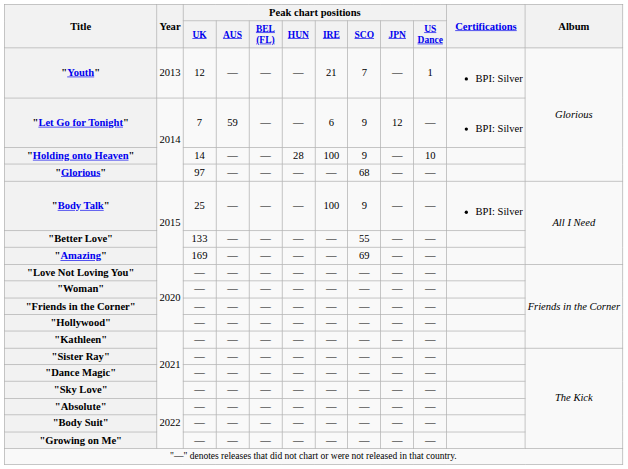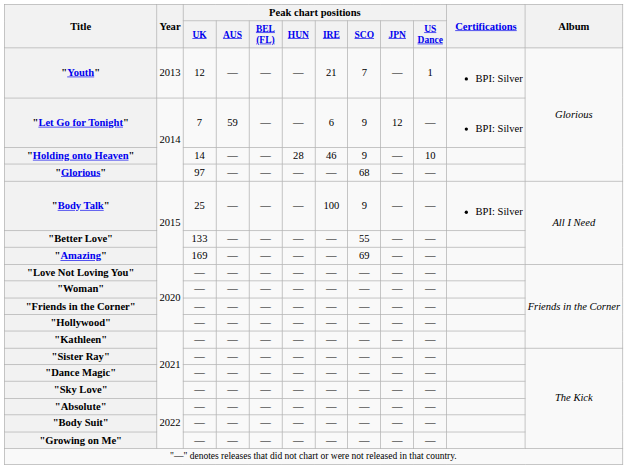"Holding onto Heaven" | Peak chart positions / IRE: 100 -> 46
